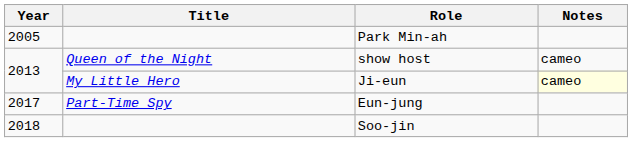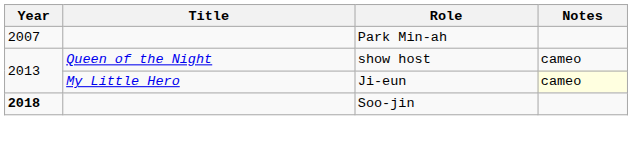Park Min-ah | Year: 2005 -> 2007
- row: 2017 | Part-Time Spy | Eun-jung
Soo-jin | Year: normal -> bold
